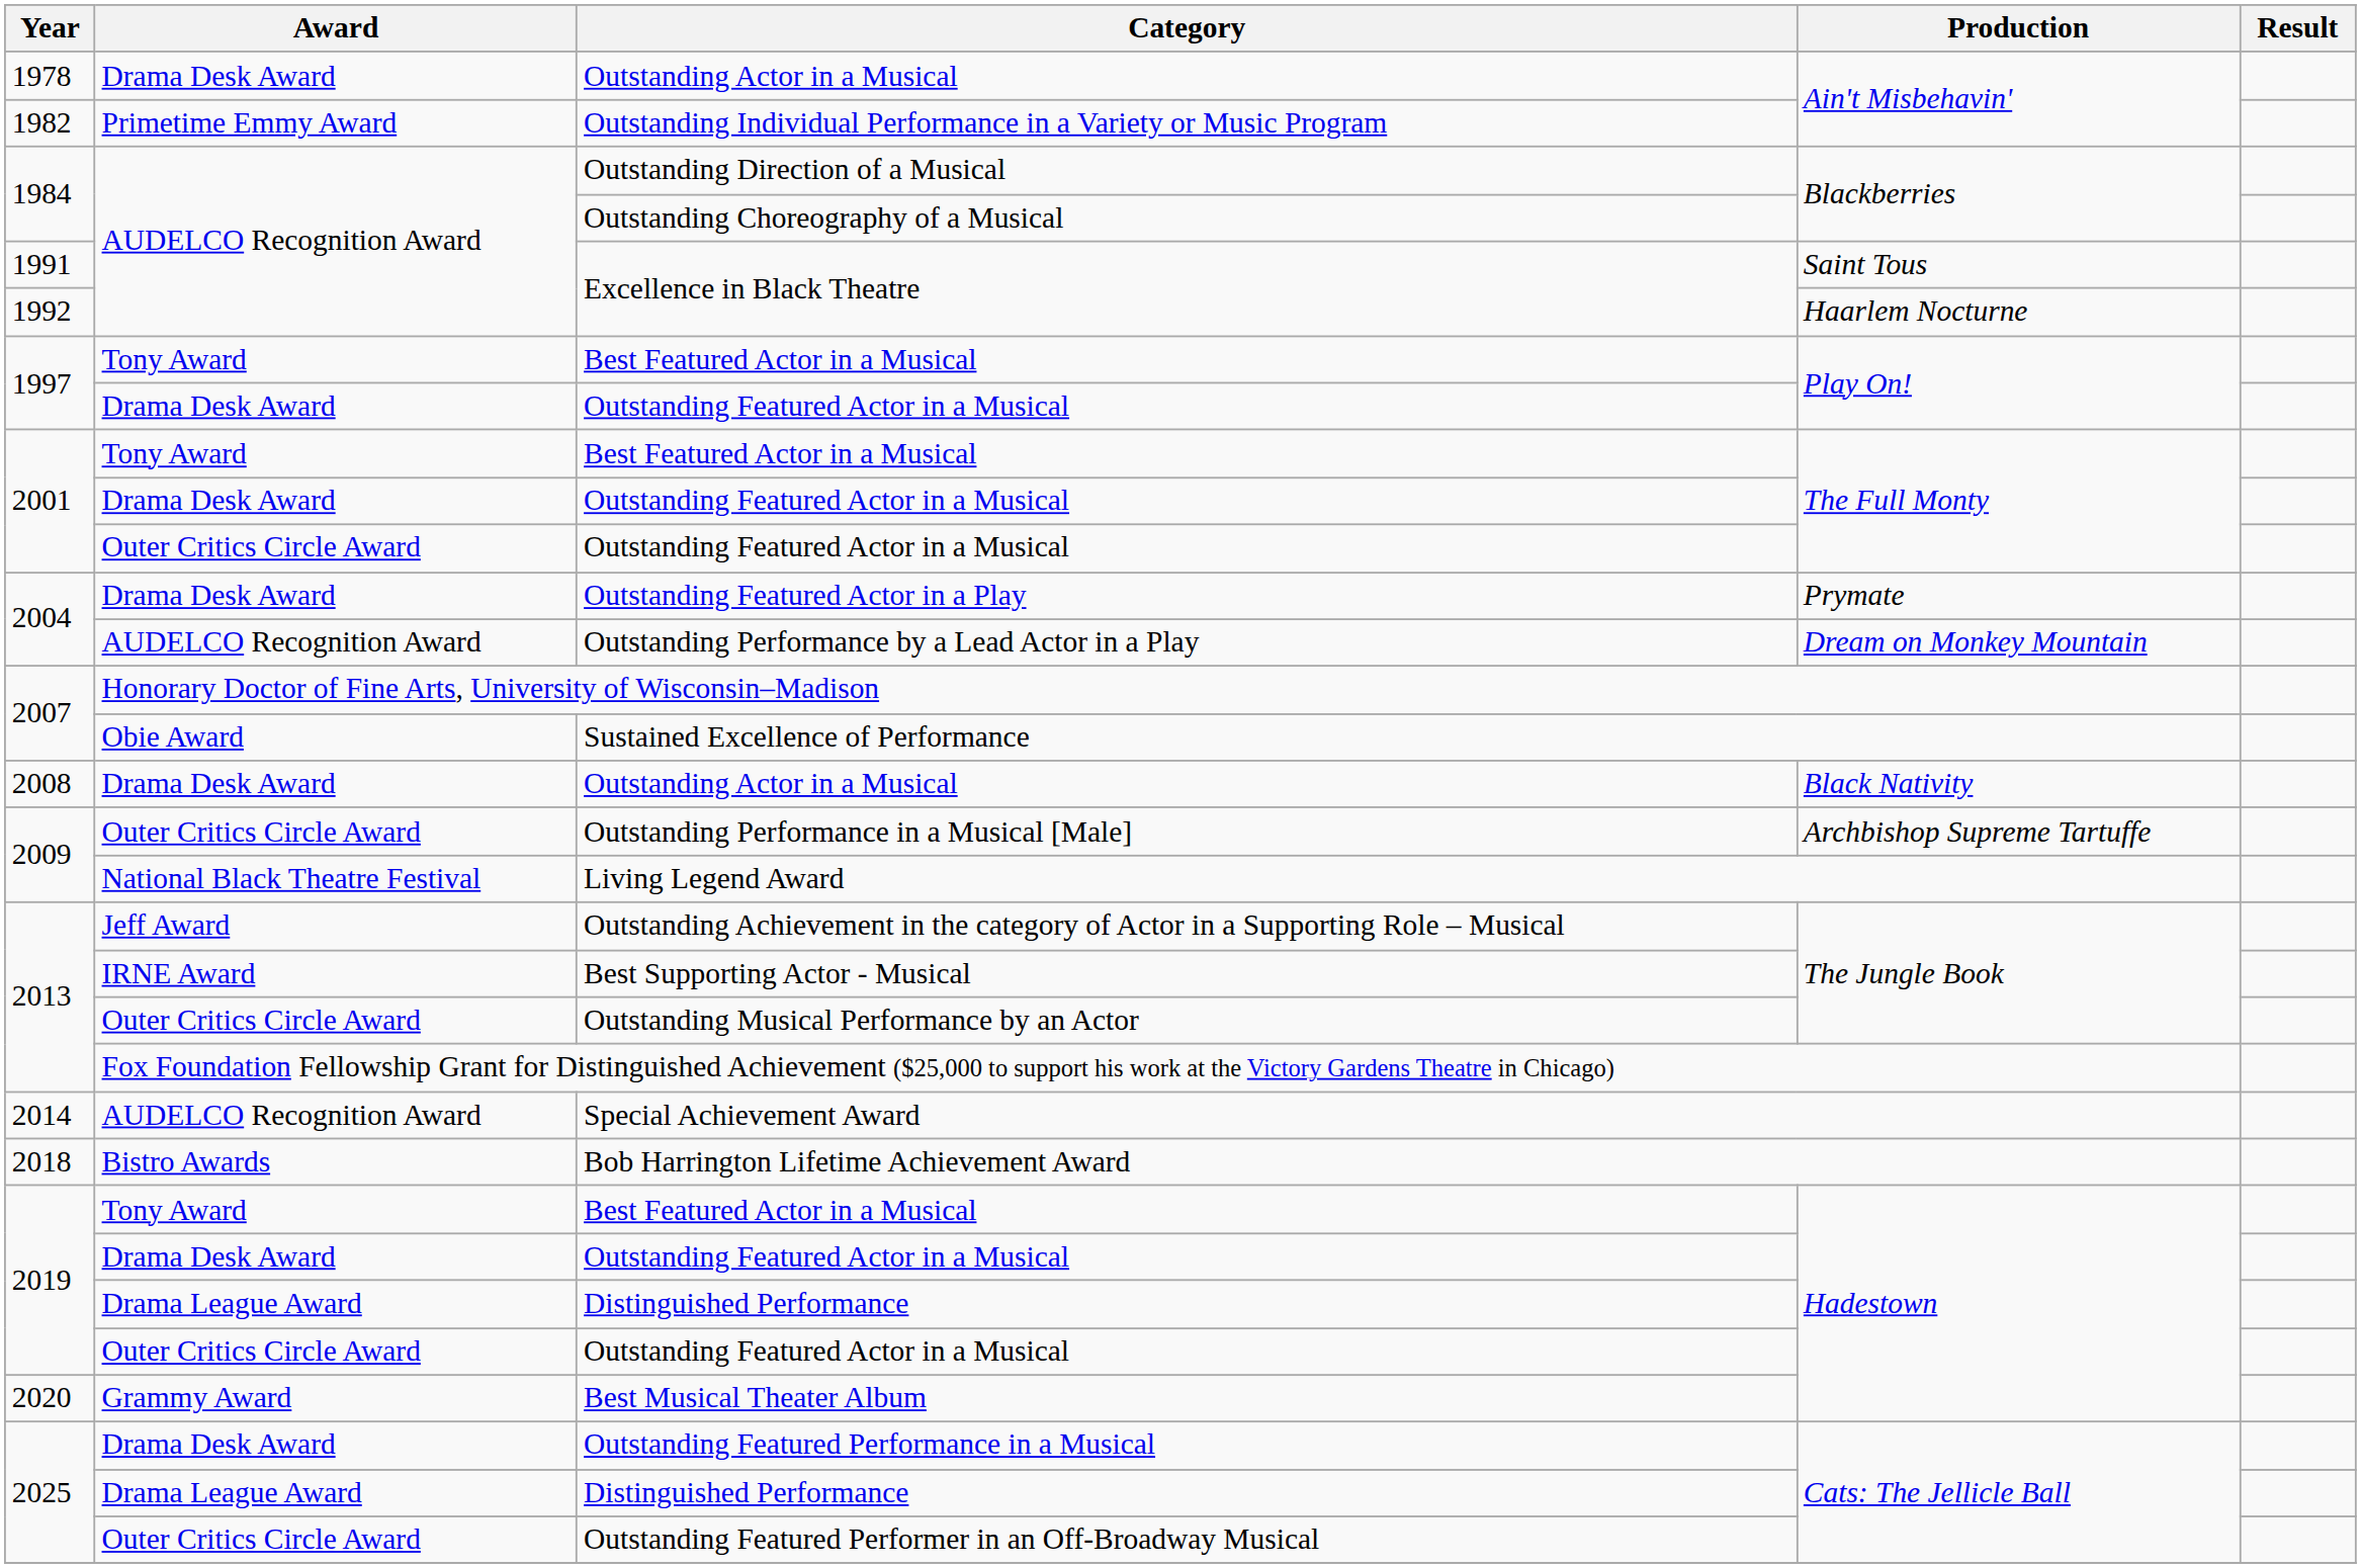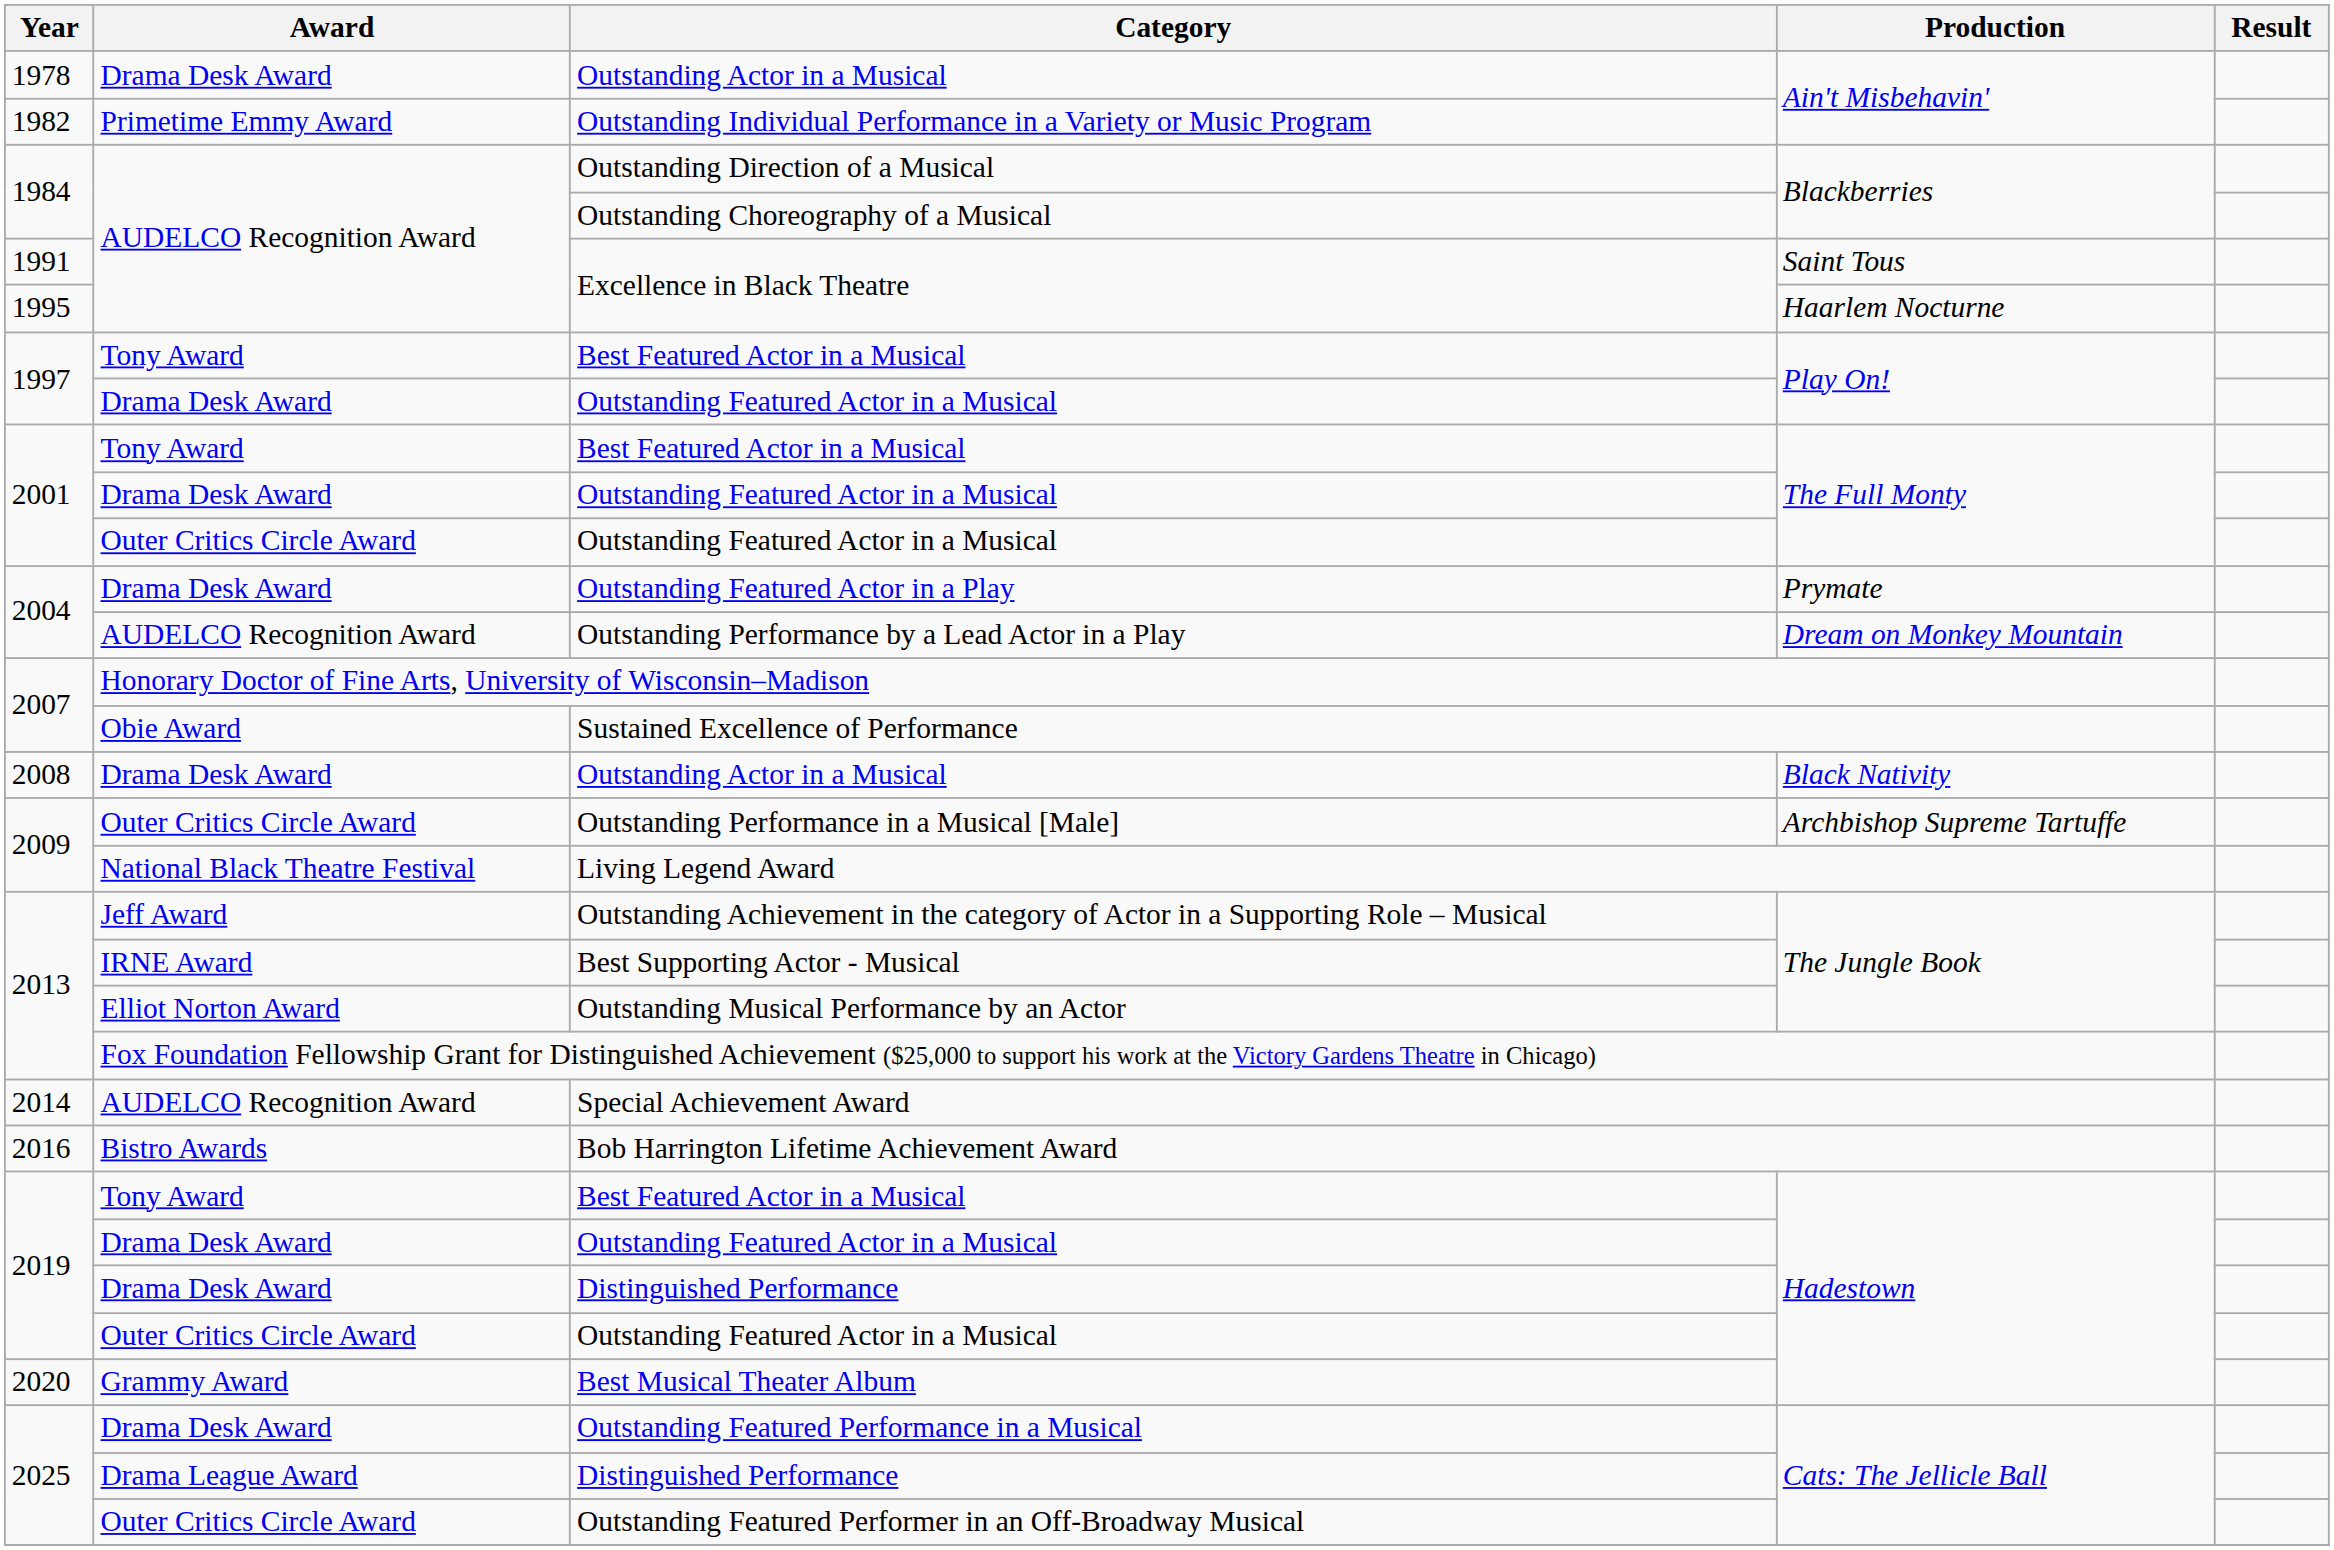Excellence in Black Theatre / Haarlem Nocturne | Year: 1992 -> 1995
Outstanding Musical Performance by an Actor | Award: Outer Critics Circle Award -> Elliot Norton Award
Bob Harrington Lifetime Achievement Award | Year: 2018 -> 2016
Distinguished Performance / Hadestown | Award: Drama League Award -> Drama Desk Award
